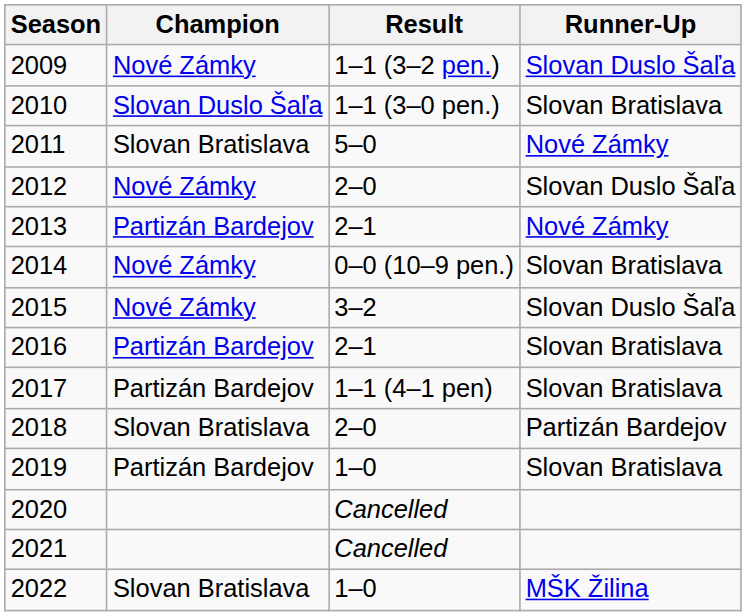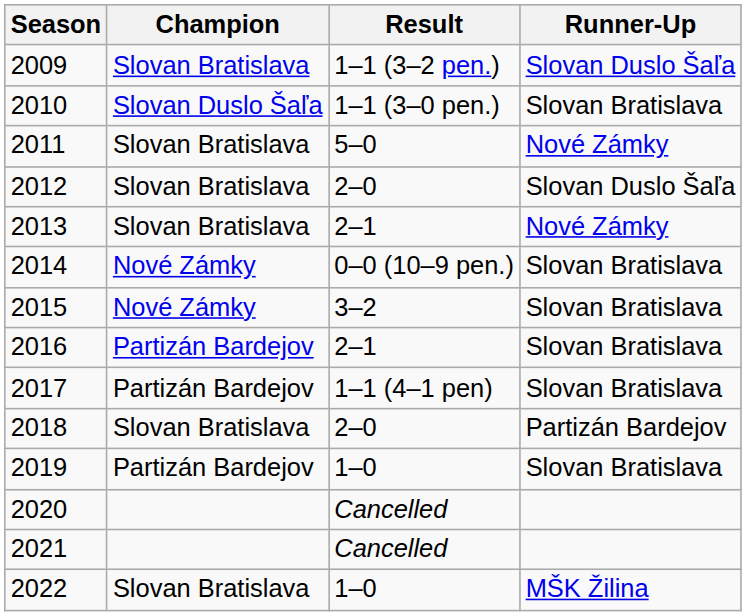2009 | Champion: Nové Zámky -> Slovan Bratislava
2012 | Champion: Nové Zámky -> Slovan Bratislava
2013 | Champion: Partizán Bardejov -> Slovan Bratislava
2015 | Runner-Up: Slovan Duslo Šaľa -> Slovan Bratislava
